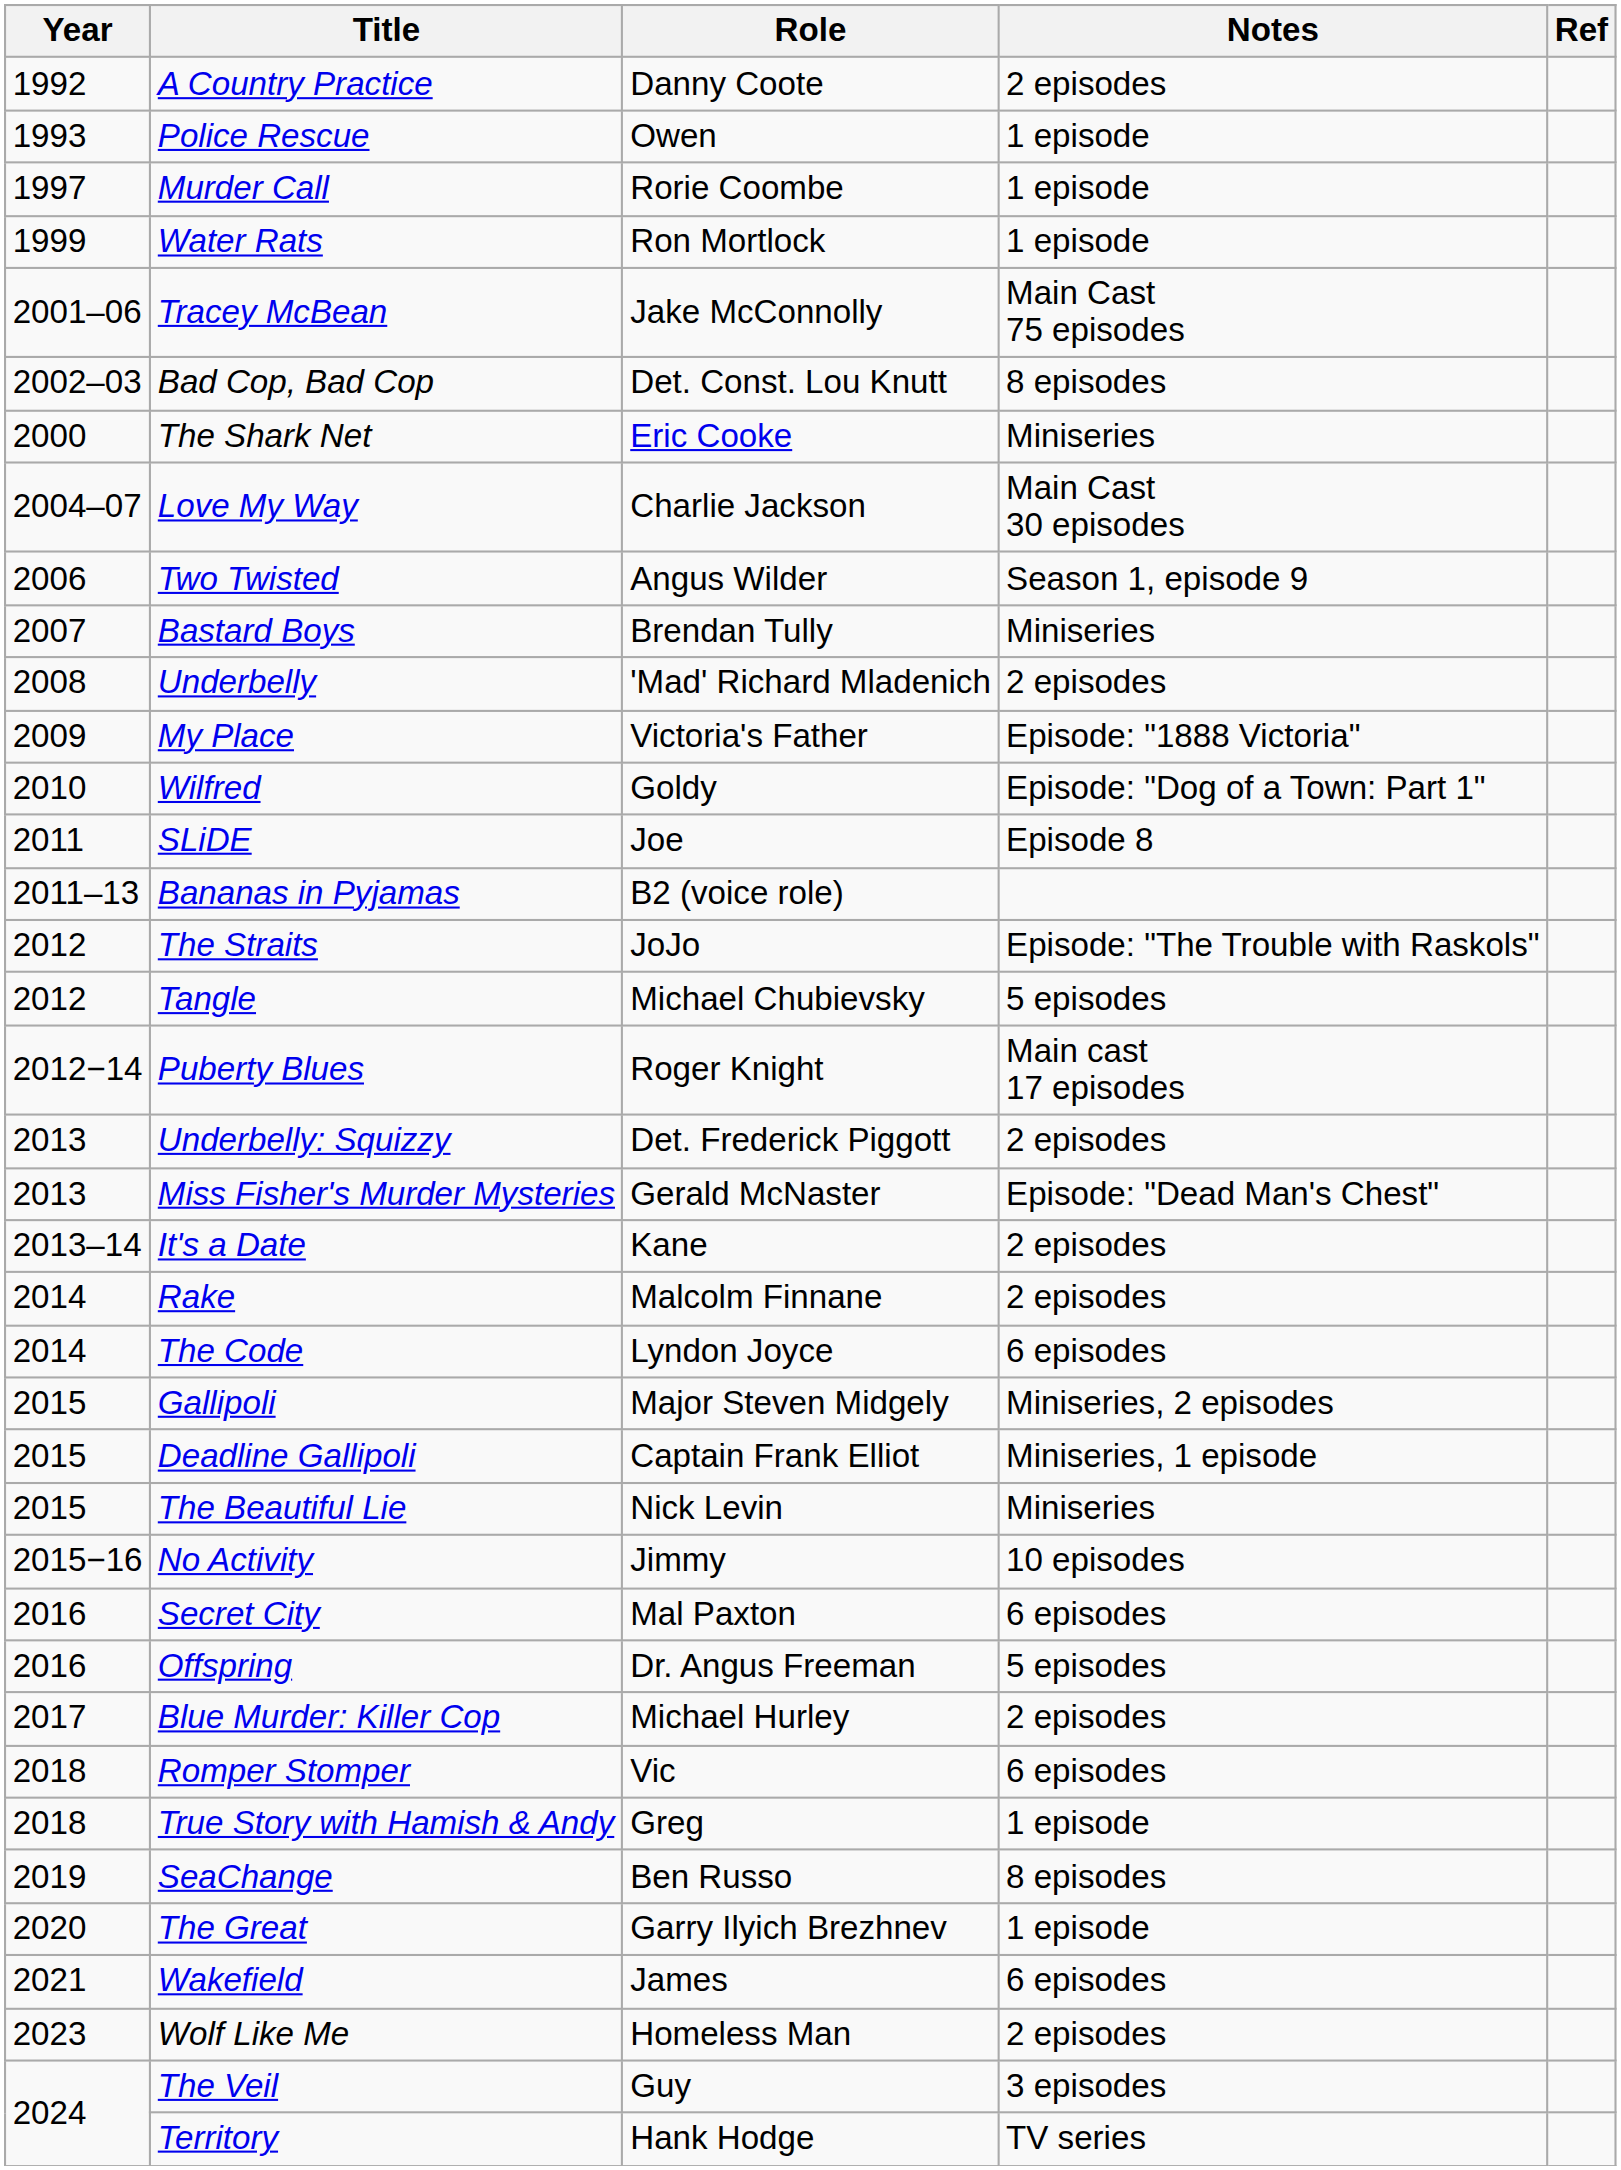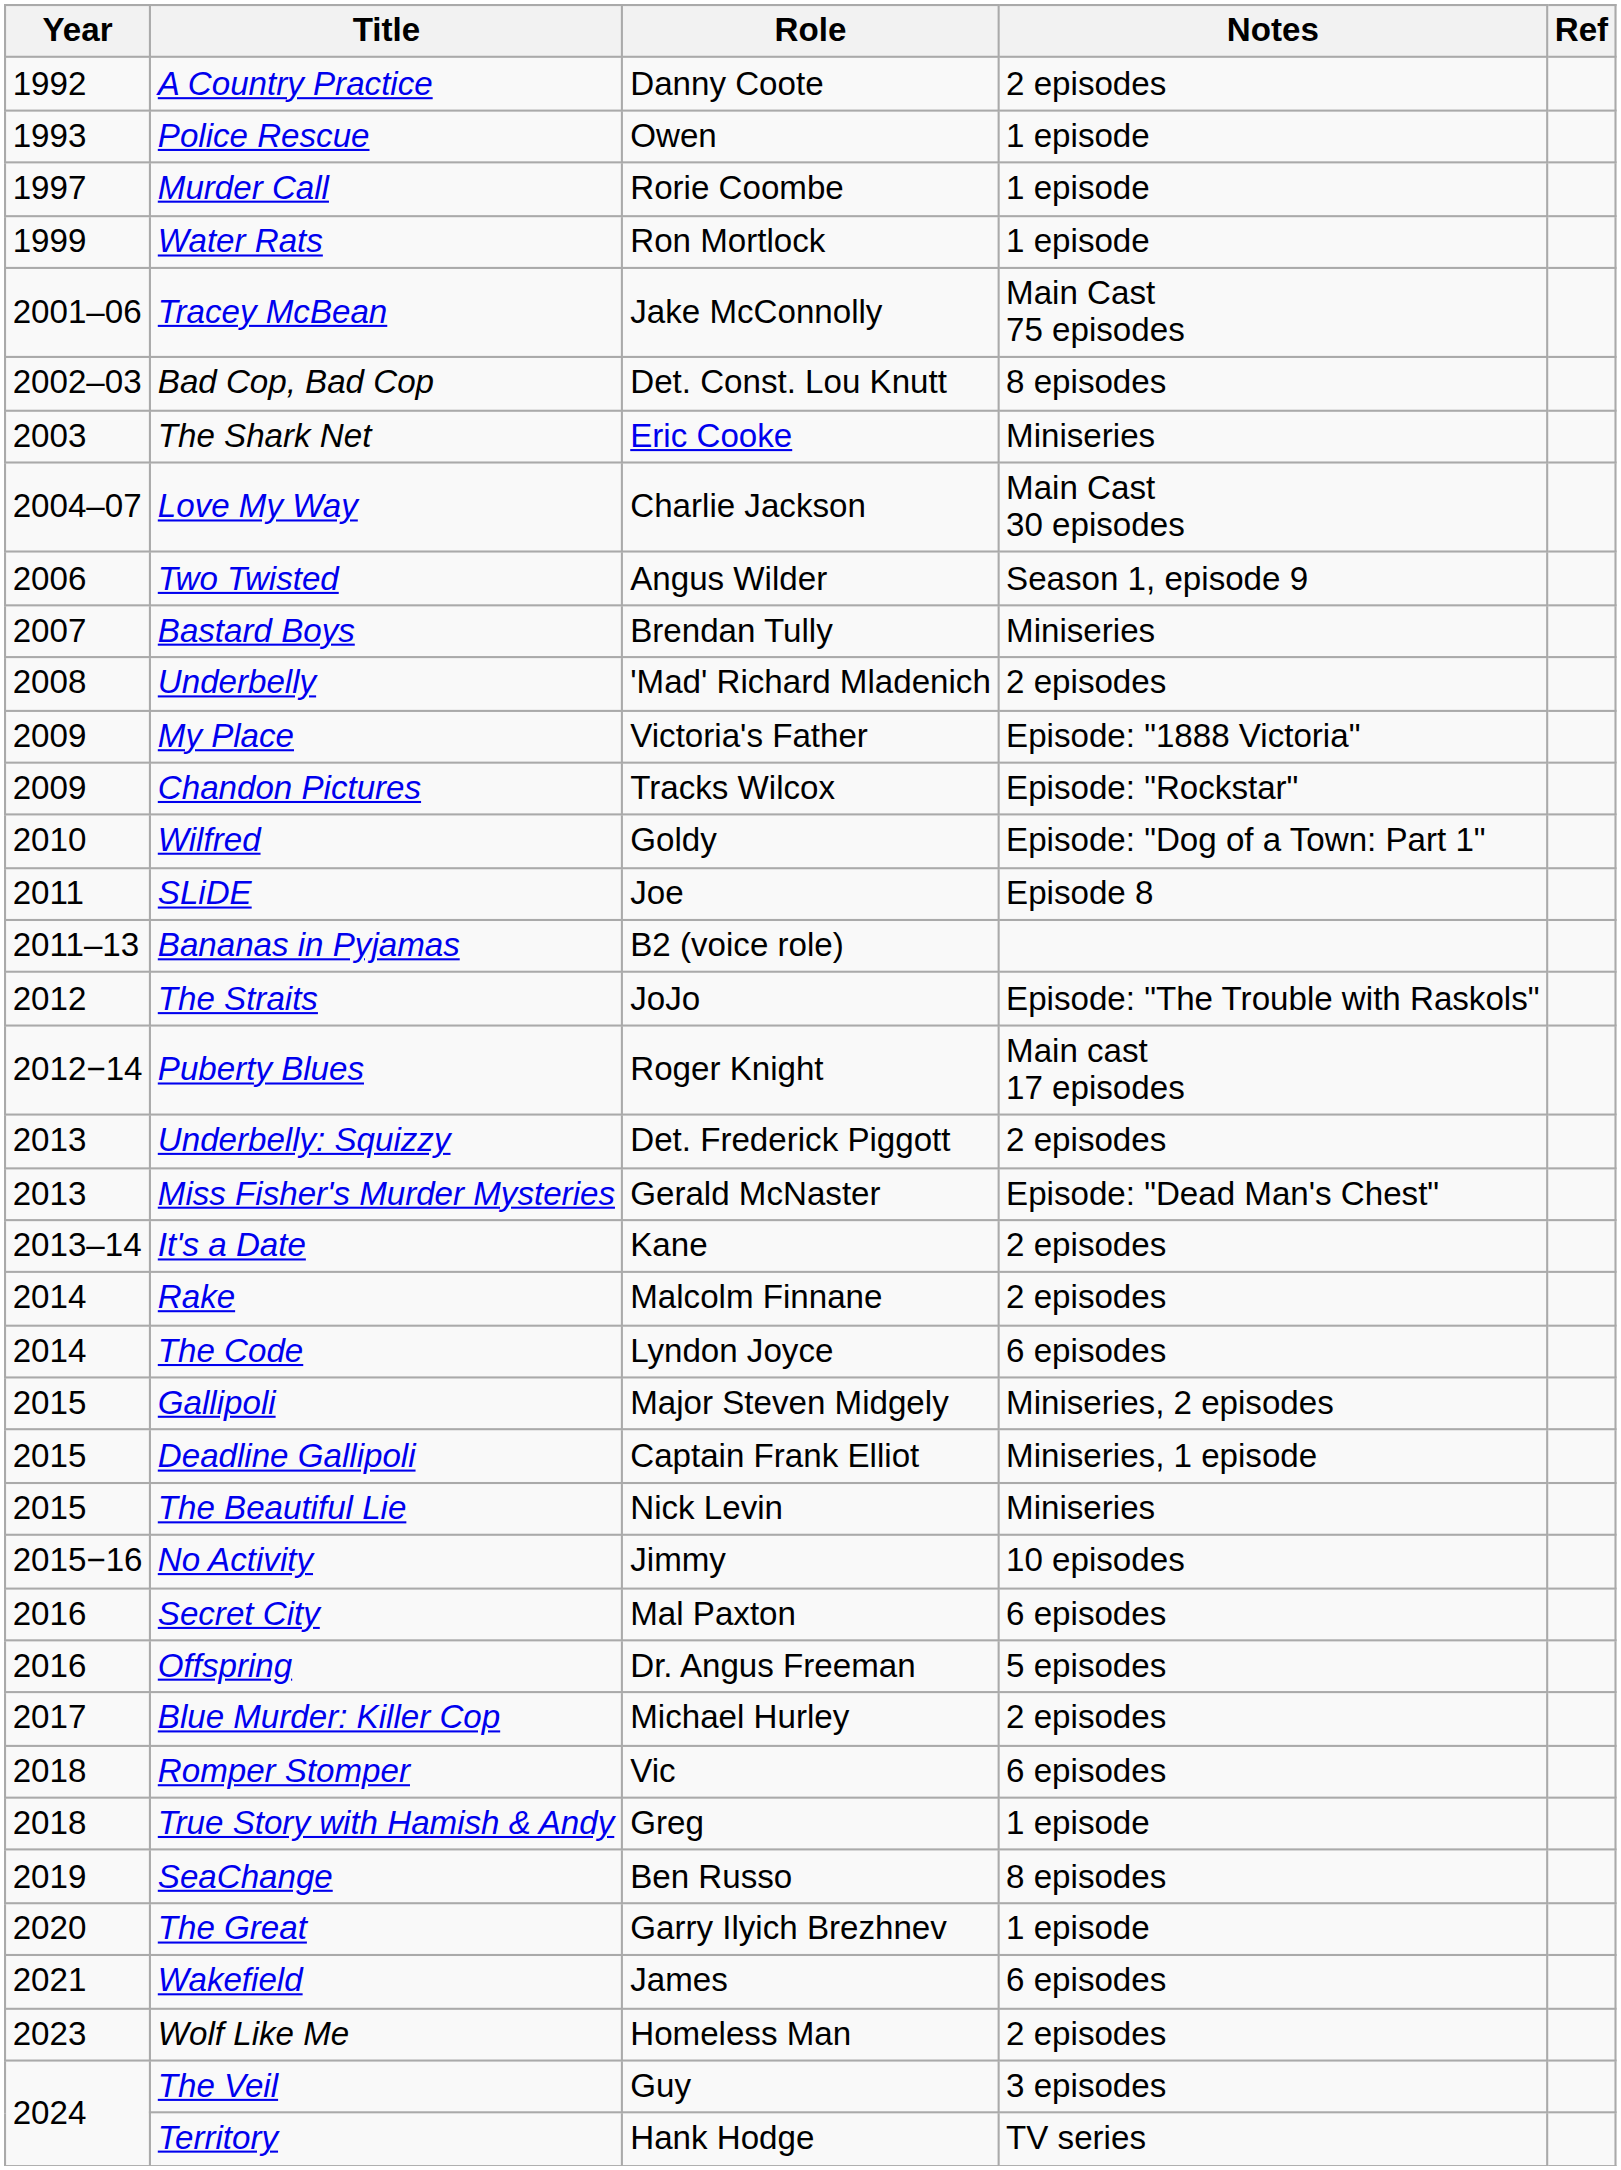The Shark Net | Year: 2000 -> 2003
+ row: 2009 | Chandon Pictures | Tracks Wilcox | Episode: "Rockstar"
- row: 2012 | Tangle | Michael Chubievsky | 5 episodes
